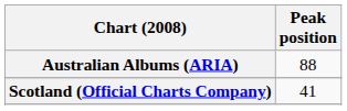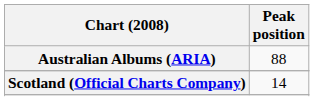Scotland (Official Charts Company) | Peak position: 41 -> 14
